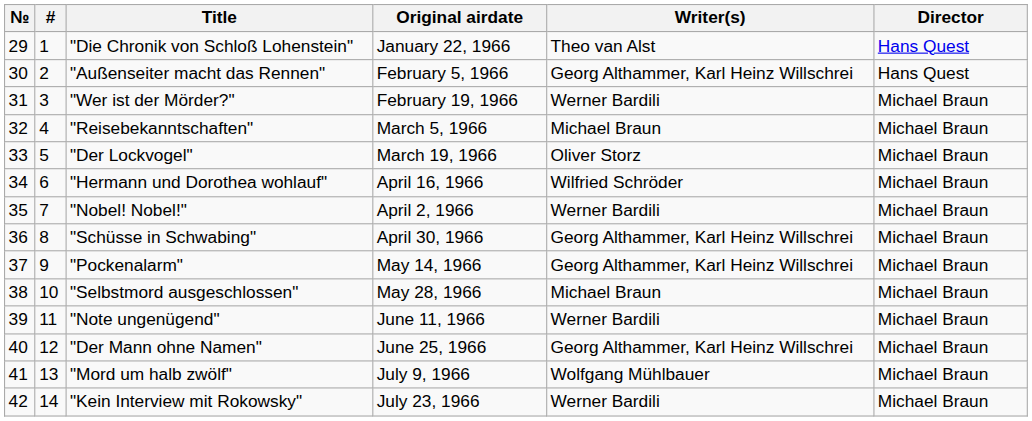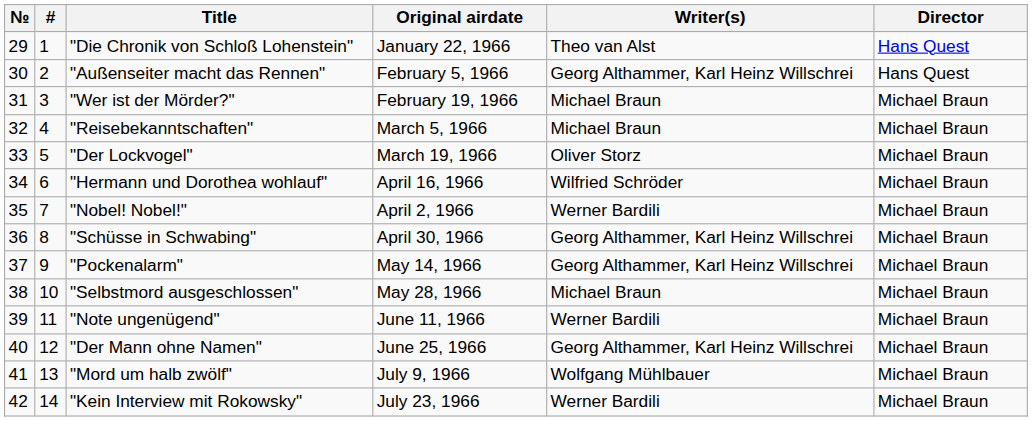"Wer ist der Mörder?" | Writer(s): Werner Bardili -> Michael Braun
